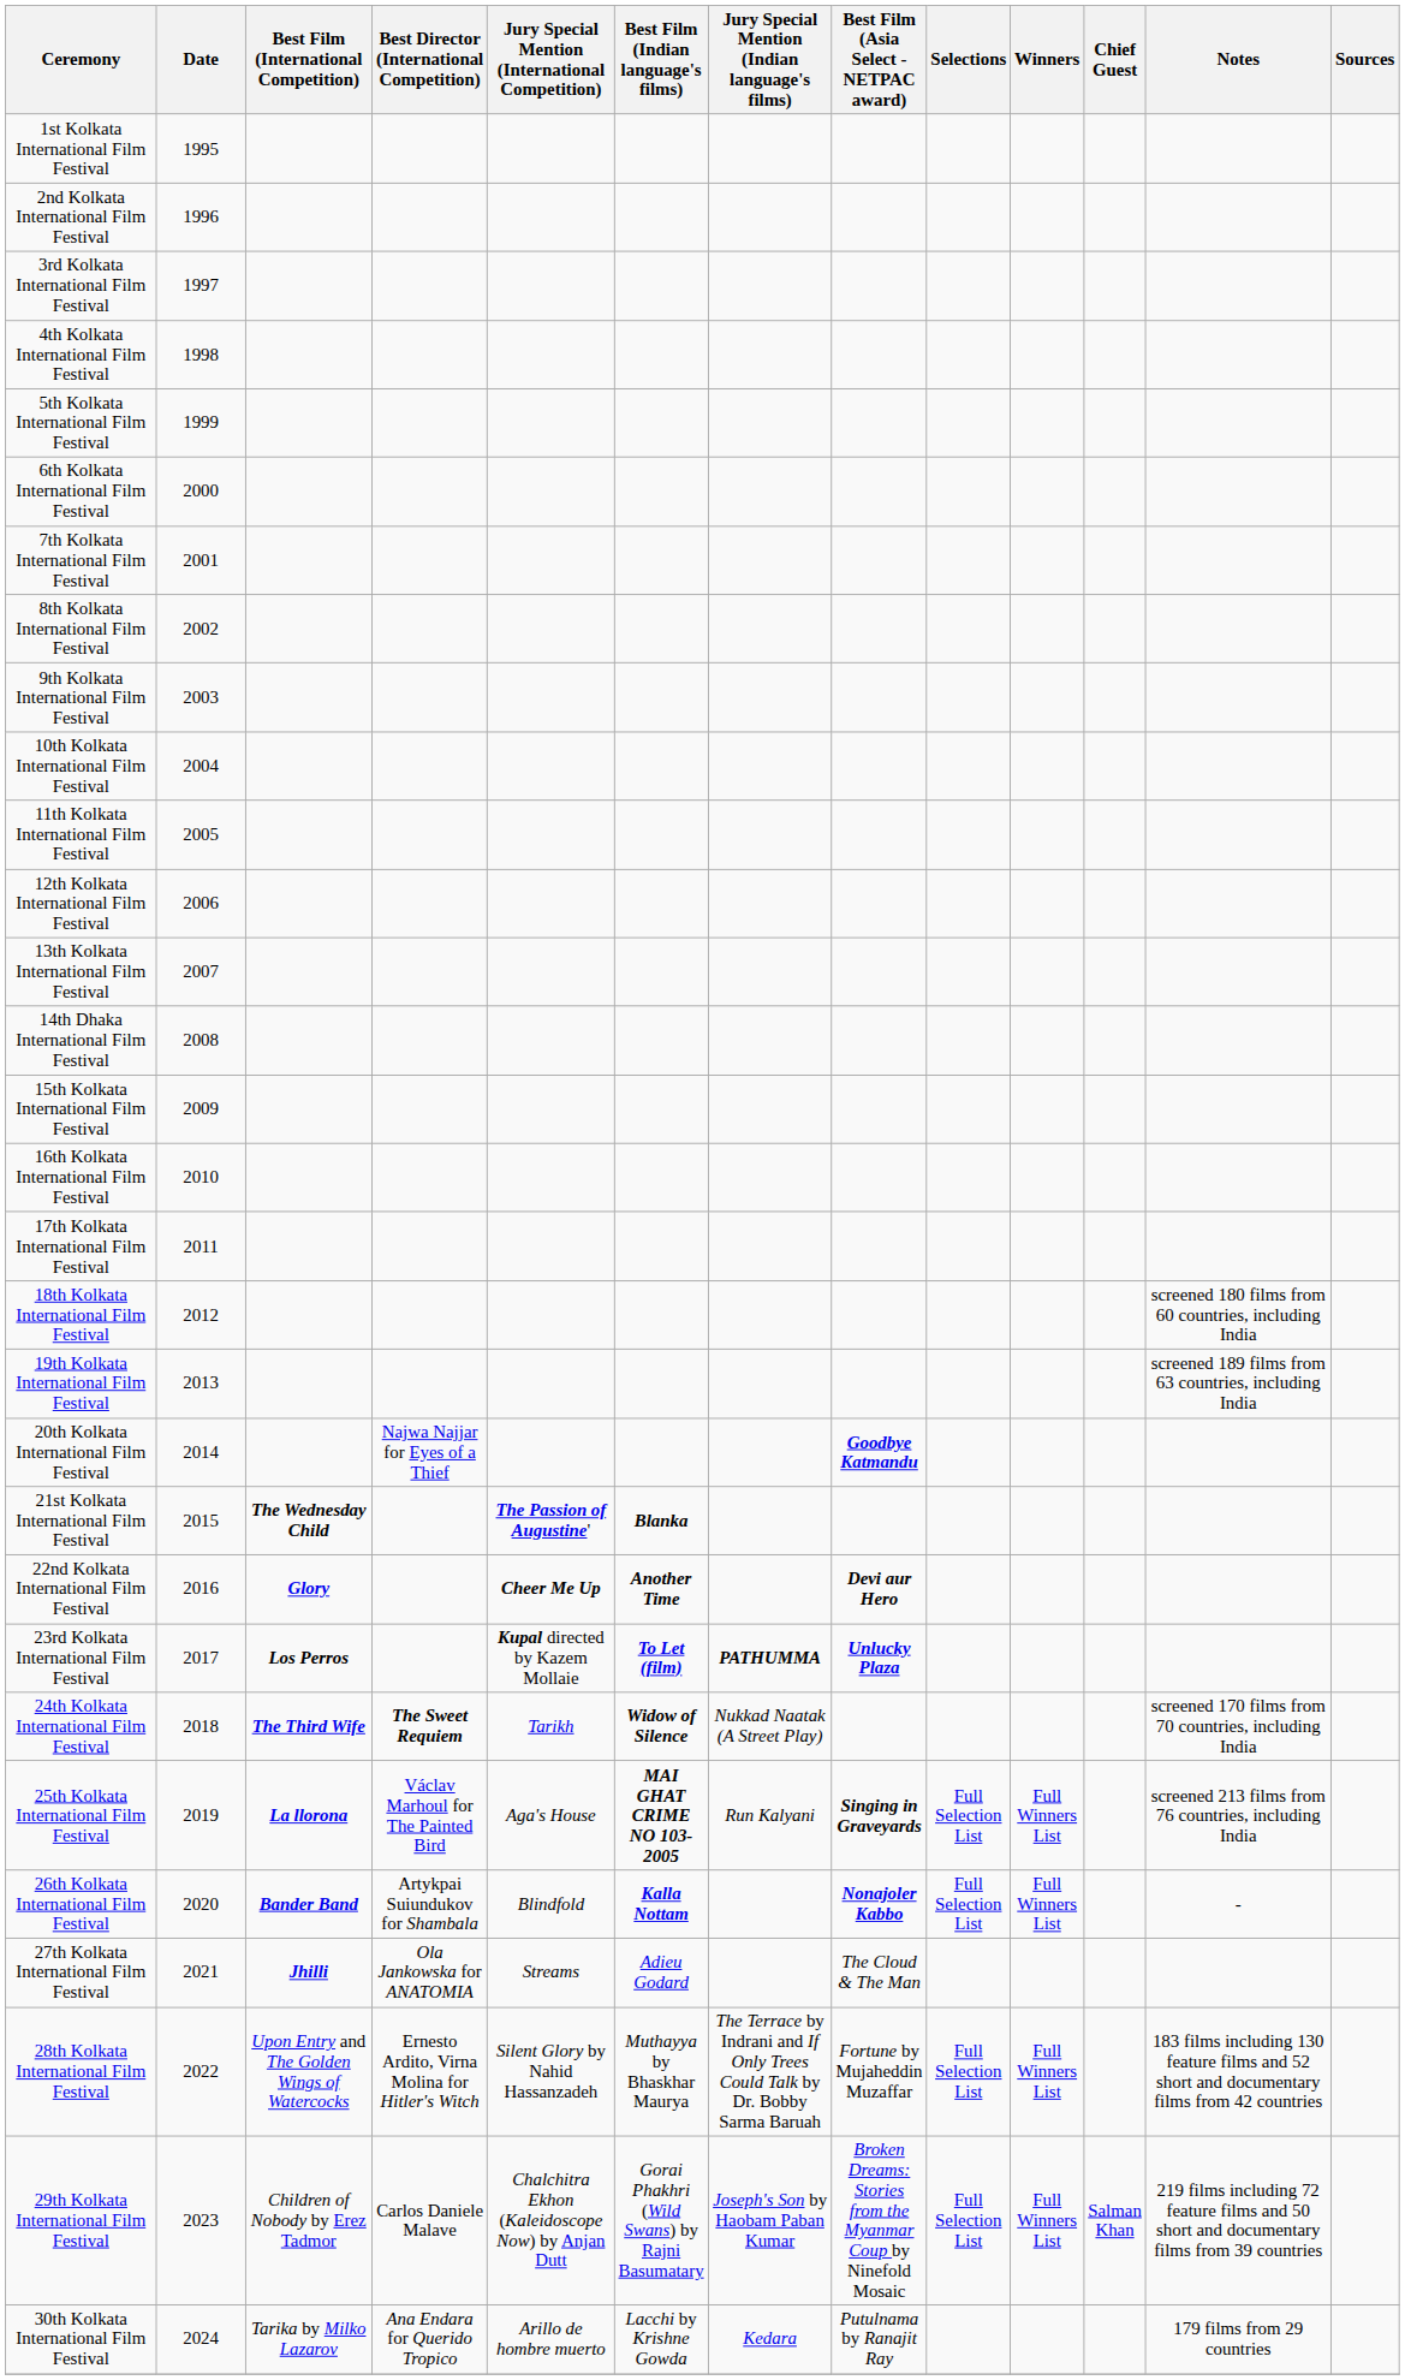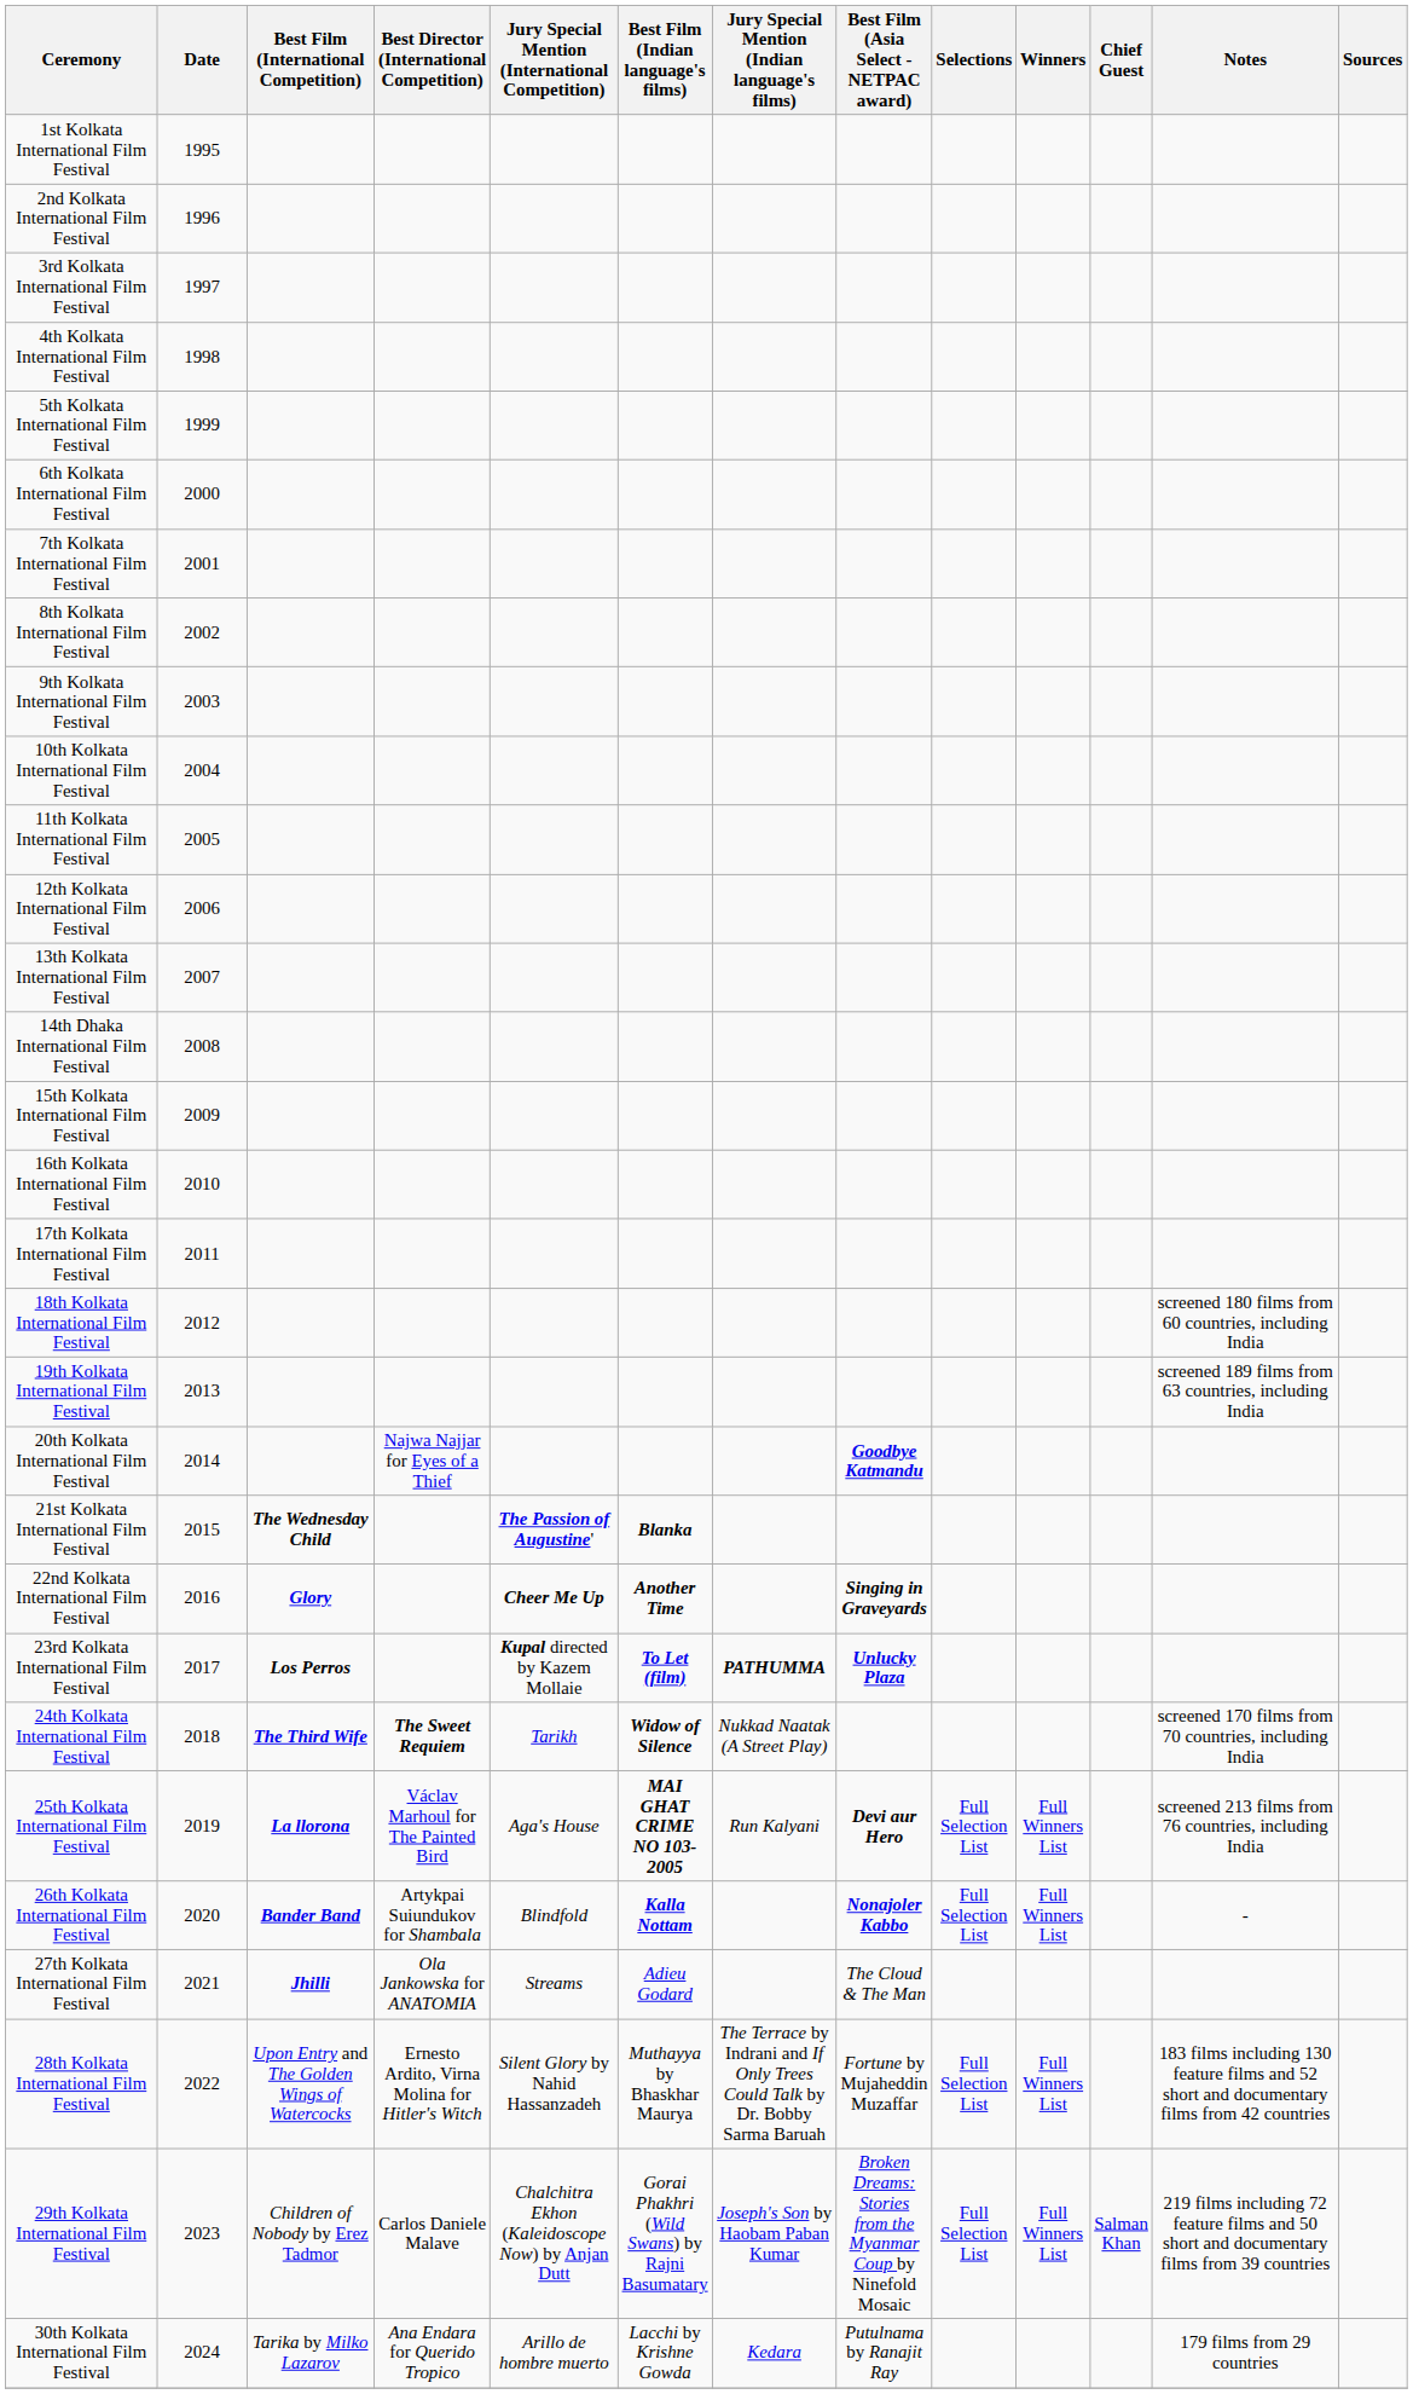22nd Kolkata International Film Festival | Best Film (Asia Select - NETPAC award): Devi aur Hero -> Singing in Graveyards
25th Kolkata International Film Festival | Best Film (Asia Select - NETPAC award): Singing in Graveyards -> Devi aur Hero
